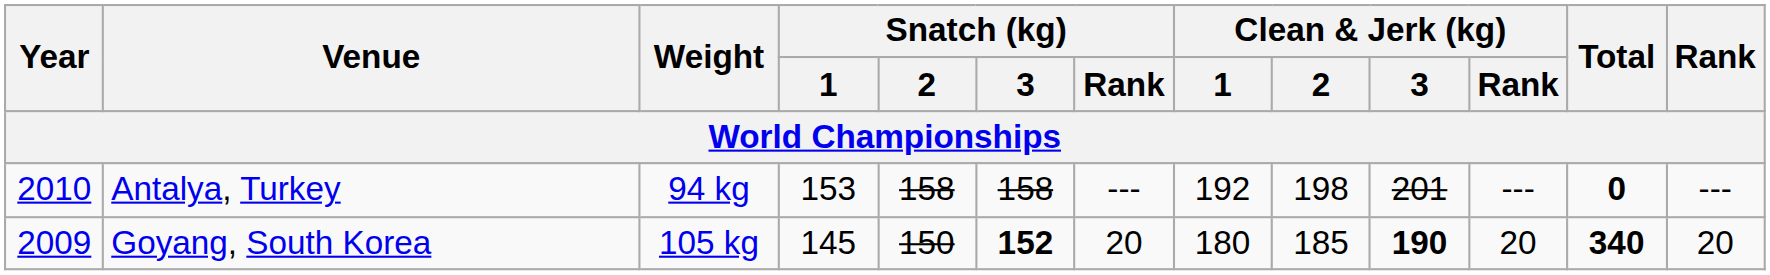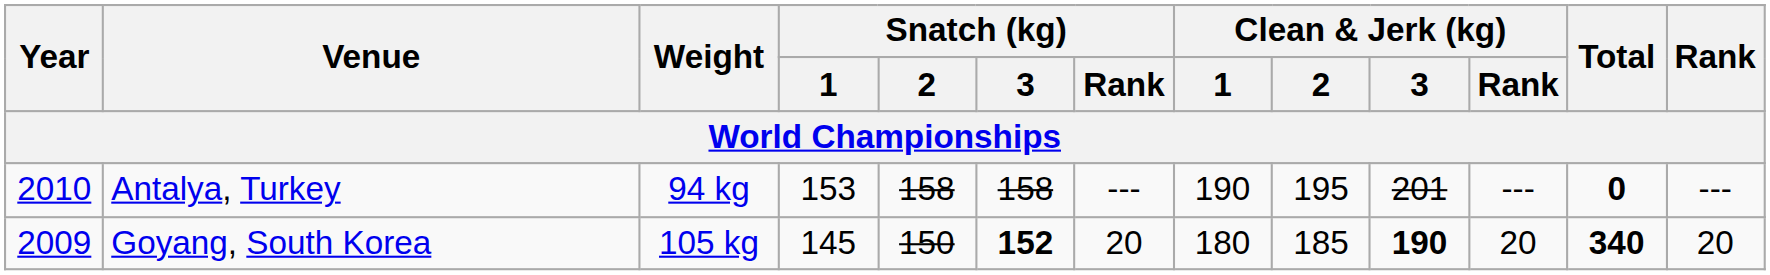Antalya, Turkey | Clean & Jerk (kg) / 1: 192 -> 190
Antalya, Turkey | Clean & Jerk (kg) / 2: 198 -> 195
